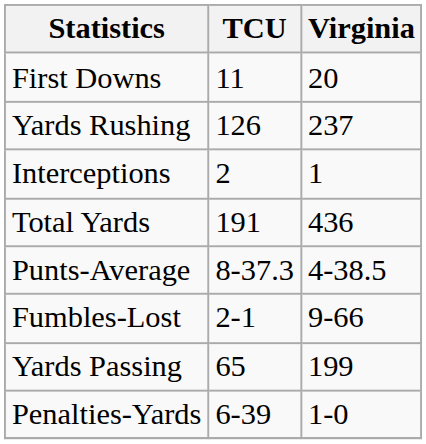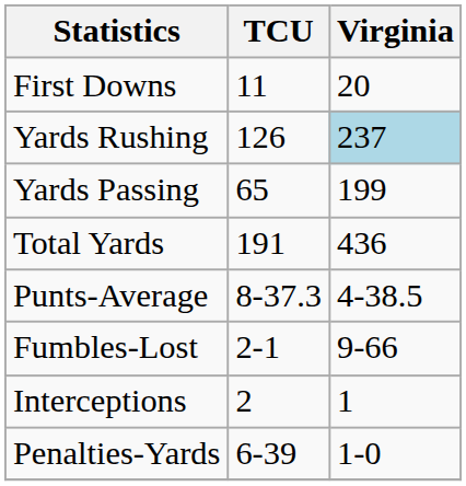Yards Rushing | Virginia: no background -> lightblue background
rows swapped: Yards Passing <-> Interceptions
